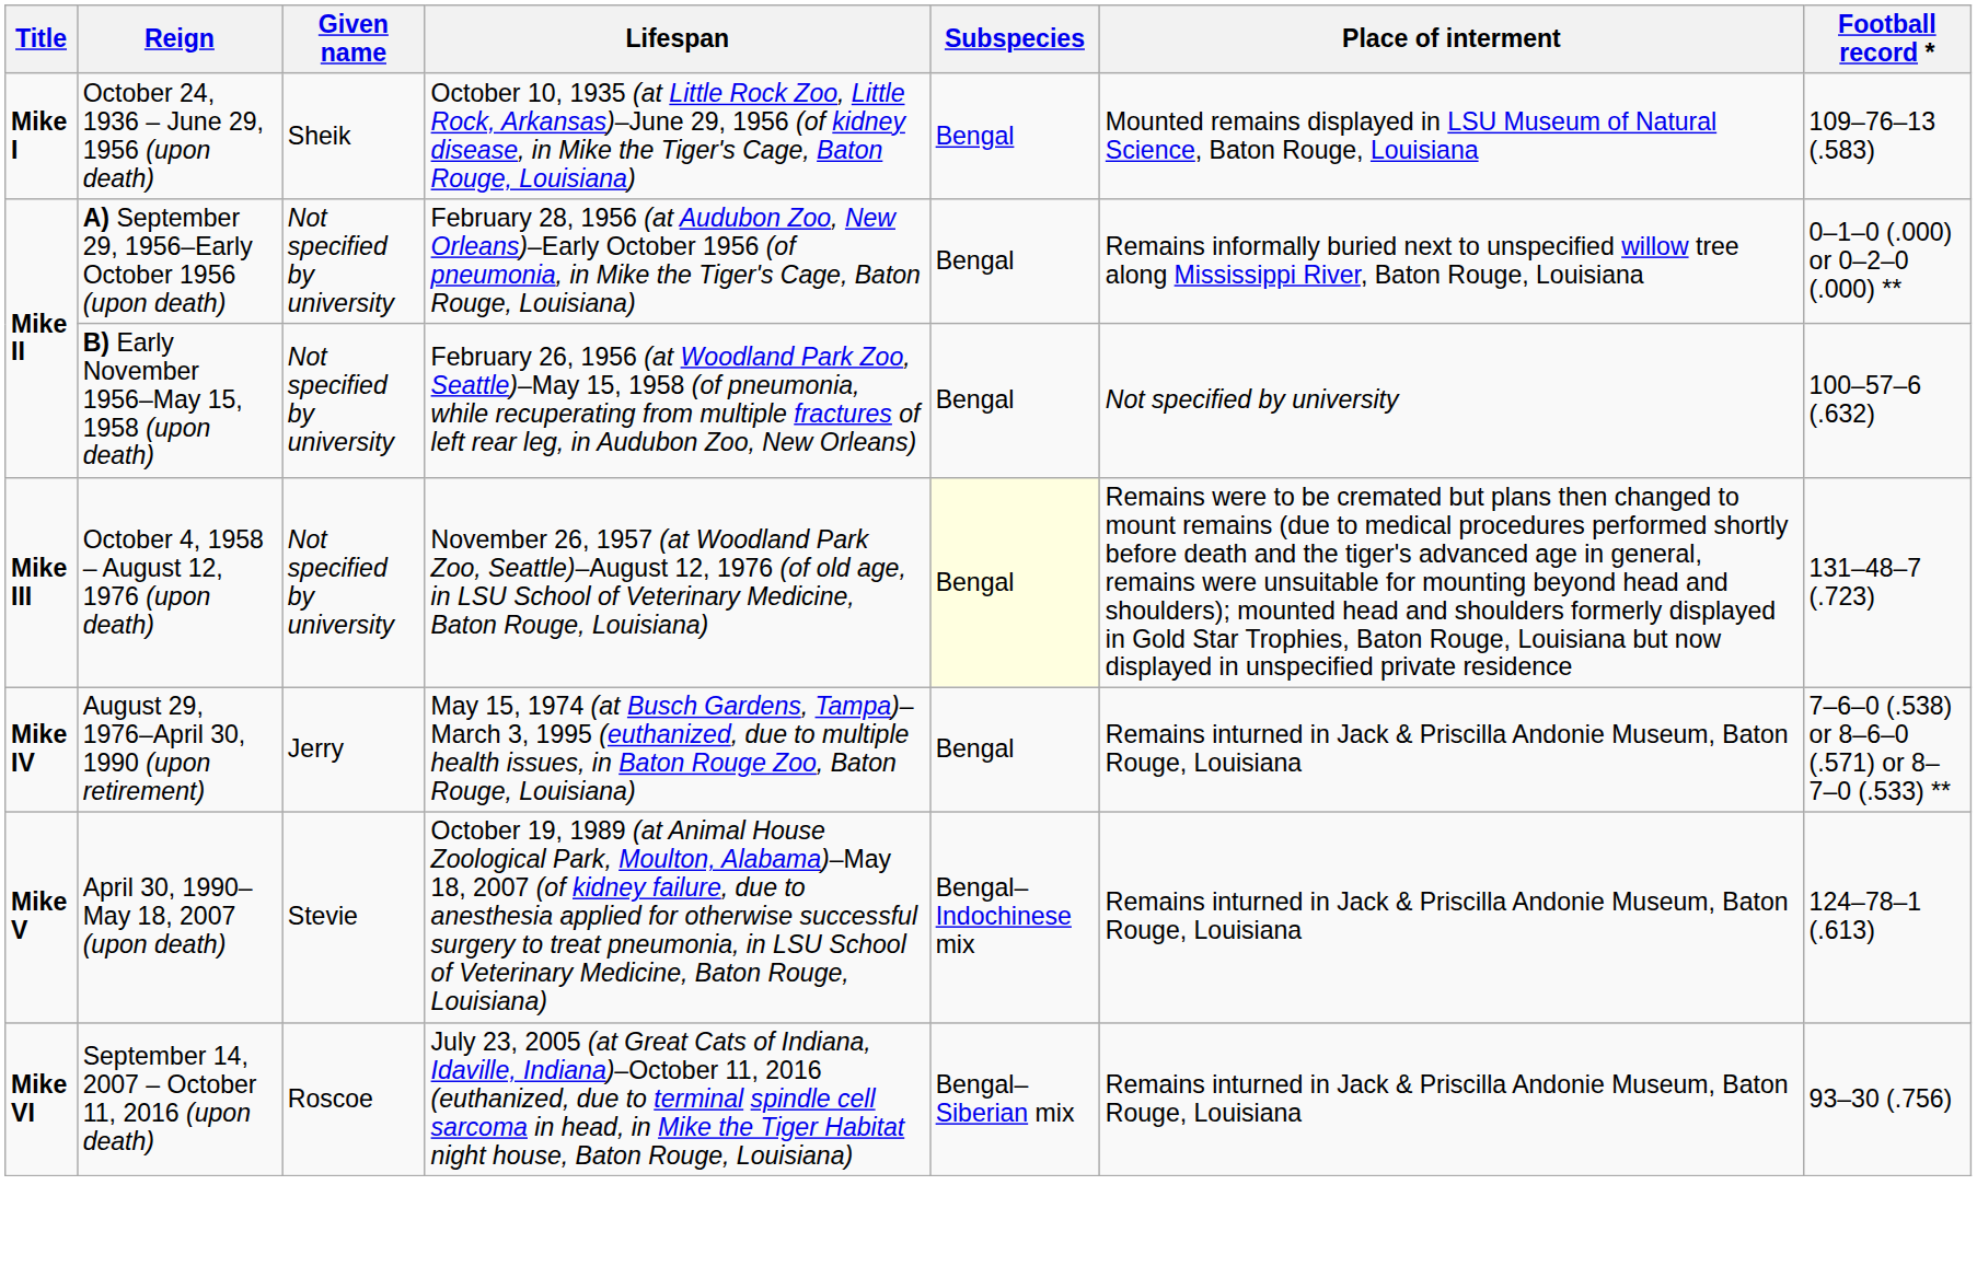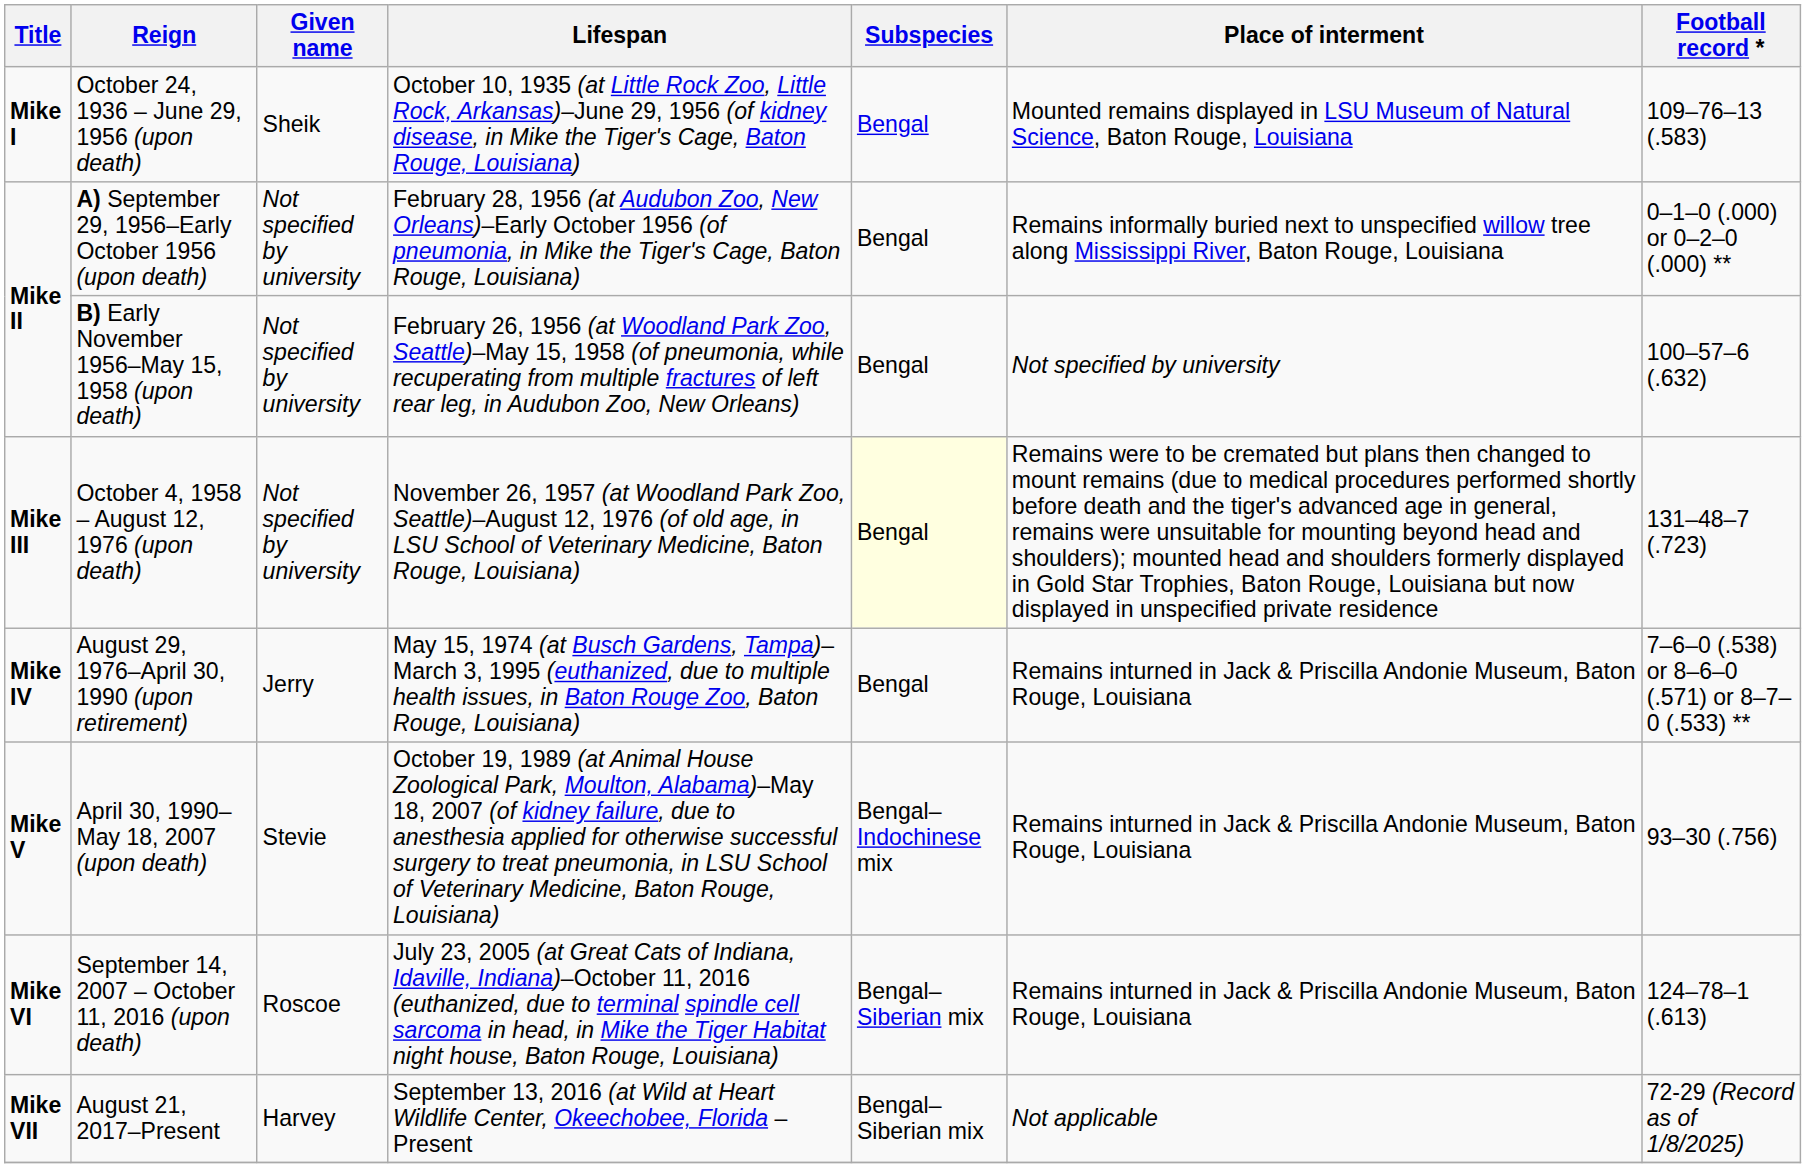April 30, 1990–May 18, 2007 (upon death) | Football record *: 124–78–1 (.613) -> 93–30 (.756)
September 14, 2007 – October 11, 2016 (upon death) | Football record *: 93–30 (.756) -> 124–78–1 (.613)
+ row: Mike VII | August 21, 2017–Present | Harvey | September 13, 2016 (at Wild at Heart Wildlife Center, Okeechobee, Florida –Present | Bengal–Siberian mix | Not applicable | 72-29 (Record as of 1/8/2025)
